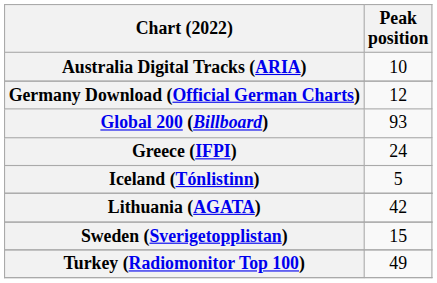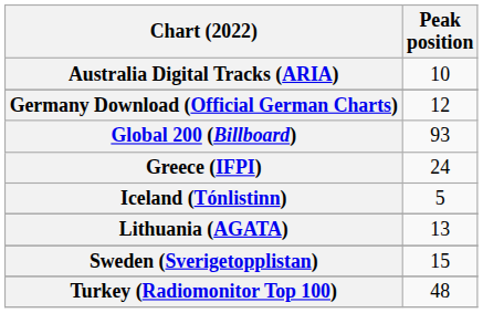Lithuania (AGATA) | Peak position: 42 -> 13
Turkey (Radiomonitor Top 100) | Peak position: 49 -> 48
